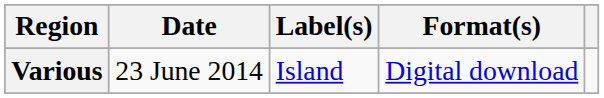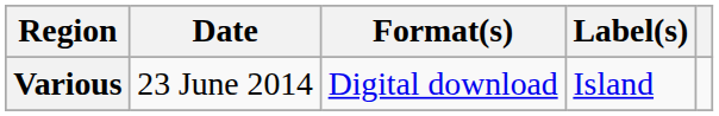columns swapped: Format(s) <-> Label(s)
